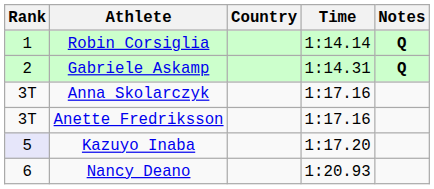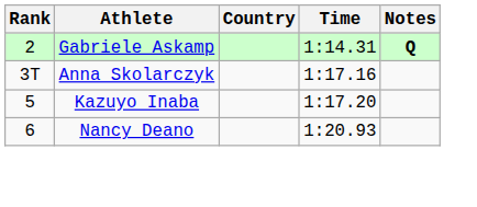- row: 1 | Robin Corsiglia | 1:14.14 | Q
- row: 3T | Anette Fredriksson | 1:17.16
Kazuyo Inaba | Rank: lavender background -> no background
